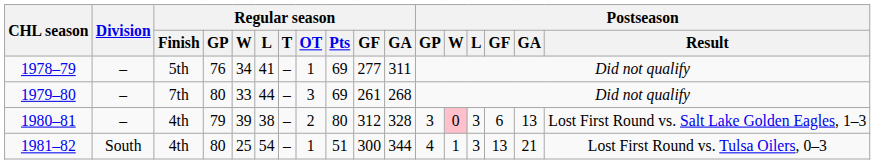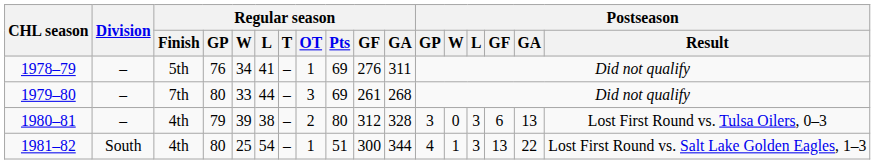1978–79 | Regular season / GF: 277 -> 276
1980–81 | Postseason / W: pink background -> no background
1980–81 | Postseason / Result: Lost First Round vs. Salt Lake Golden Eagles, 1–3 -> Lost First Round vs. Tulsa Oilers, 0–3
1981–82 | Postseason / GA: 21 -> 22
1981–82 | Postseason / Result: Lost First Round vs. Tulsa Oilers, 0–3 -> Lost First Round vs. Salt Lake Golden Eagles, 1–3
